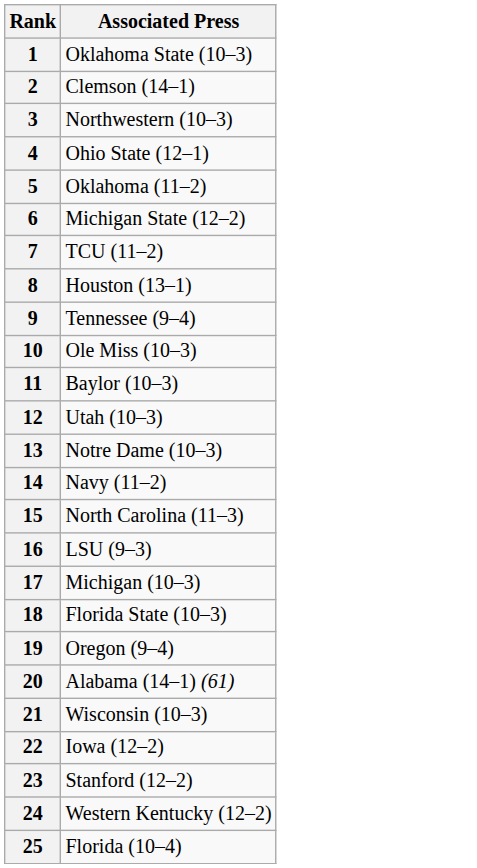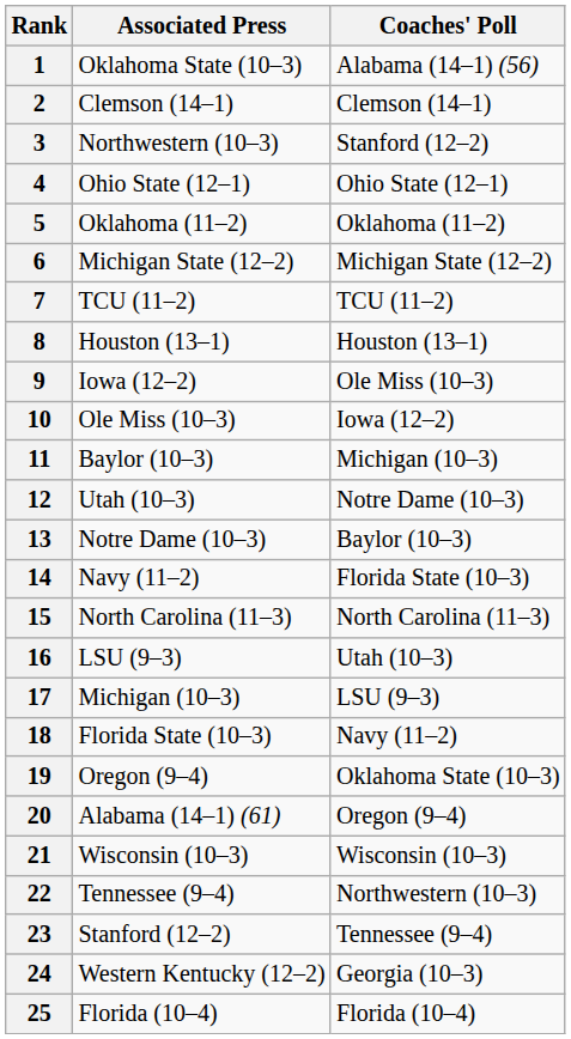+ column: Coaches' Poll | Alabama (14–1) (56) | Clemson (14–1) | Stanford (12–2) | Ohio State (12–1) | Oklahoma (11–2) | Michigan State (12–2) | TCU (11–2) | Houston (13–1) | Ole Miss (10–3) | Iowa (12–2) | Michigan (10–3) | Notre Dame (10–3) | Baylor (10–3) | Florida State (10–3) | North Carolina (11–3) | Utah (10–3) | LSU (9–3) | Navy (11–2) | Oklahoma State (10–3) | Oregon (9–4) | Wisconsin (10–3) | Northwestern (10–3) | Tennessee (9–4) | Georgia (10–3) | Florida (10–4)
9 | Associated Press: Tennessee (9–4) -> Iowa (12–2)
22 | Associated Press: Iowa (12–2) -> Tennessee (9–4)
